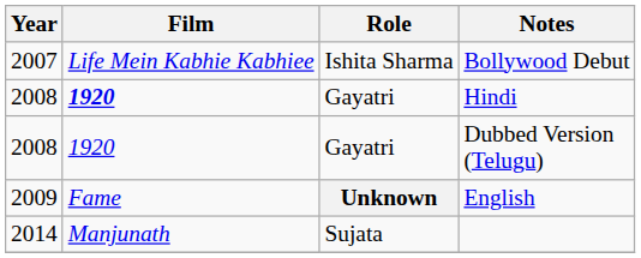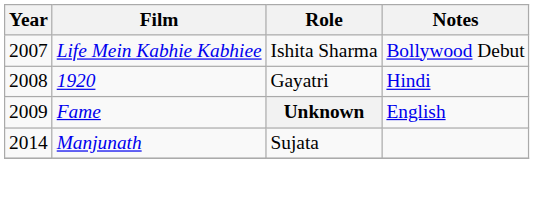Hindi | Film: bold -> normal
- row: 2008 | 1920 | Gayatri | Dubbed Version (Telugu)
